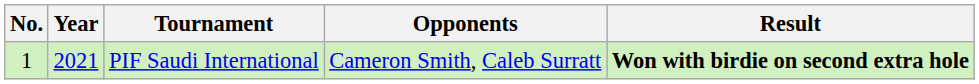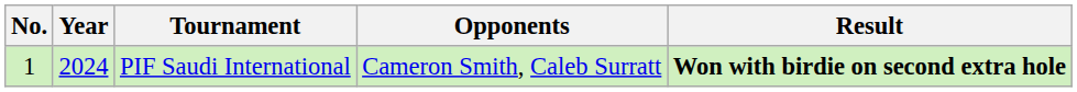PIF Saudi International | Year: 2021 -> 2024
